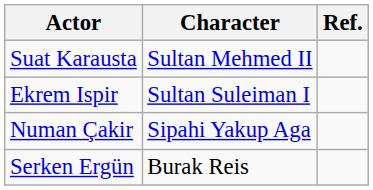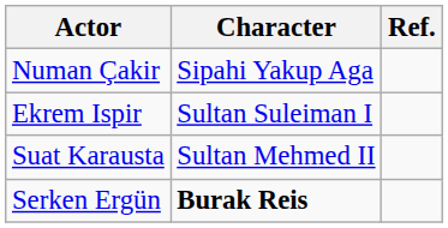rows swapped: Suat Karausta <-> Numan Çakir
Serken Ergün | Character: normal -> bold
